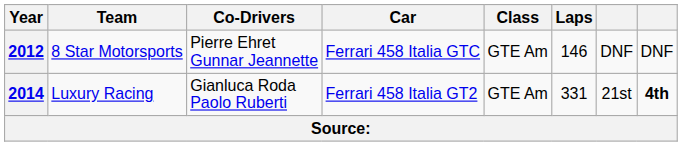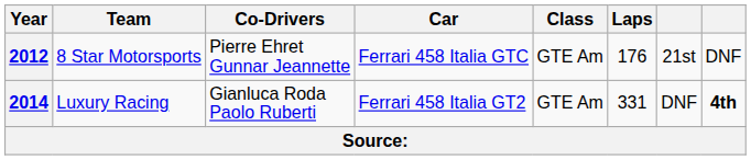2012 | Laps: 146 -> 176
2012 | column 7: DNF -> 21st
2014 | column 7: 21st -> DNF
